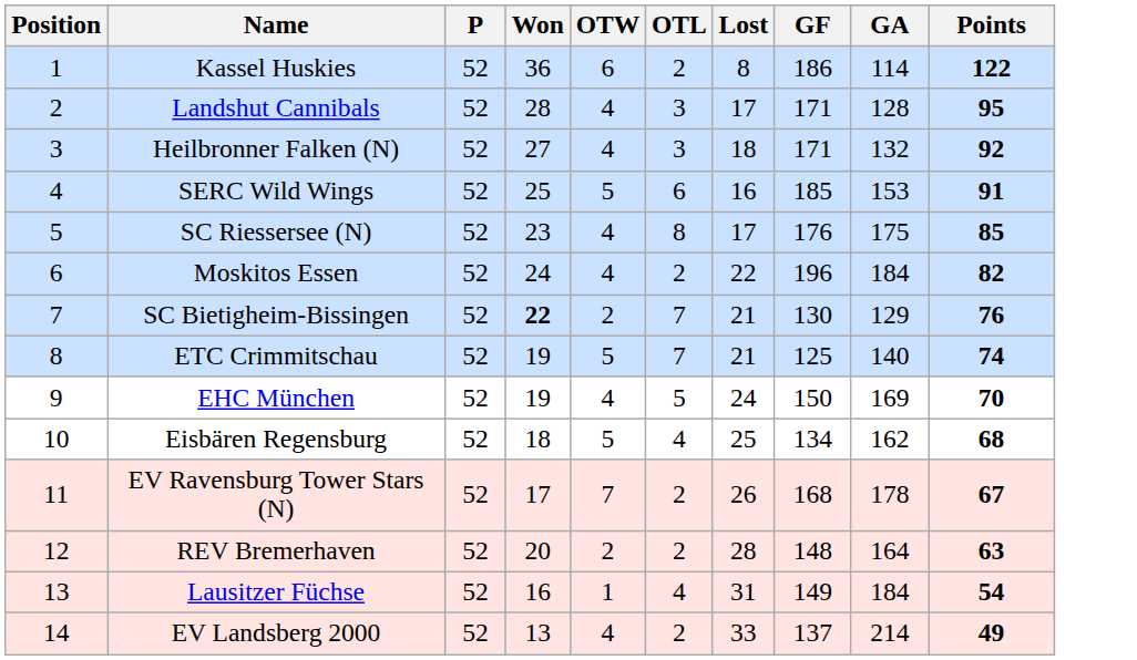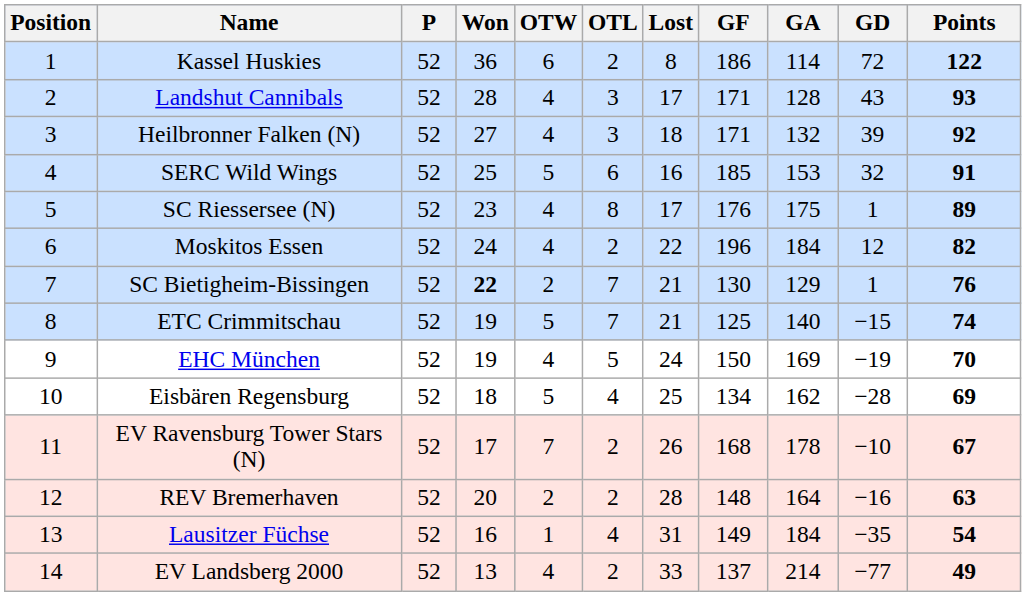+ column: GD | 72 | 43 | 39 | 32 | 1 | 12 | 1 | −15 | −19 | −28 | −10 | −16 | −35 | −77
Landshut Cannibals | Points: 95 -> 93
SC Riessersee (N) | Points: 85 -> 89
Eisbären Regensburg | Points: 68 -> 69
